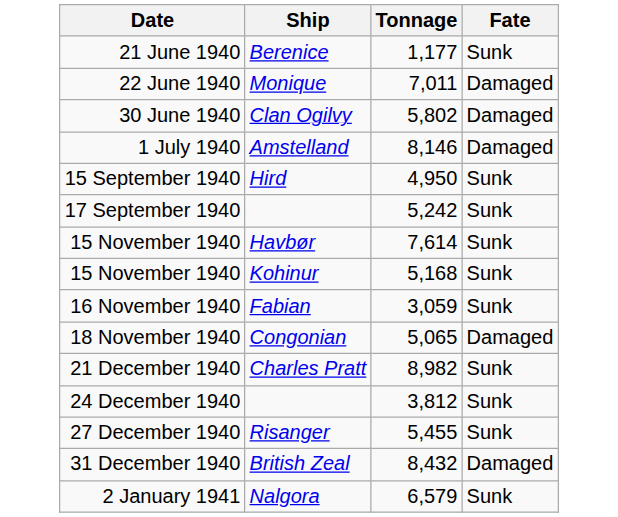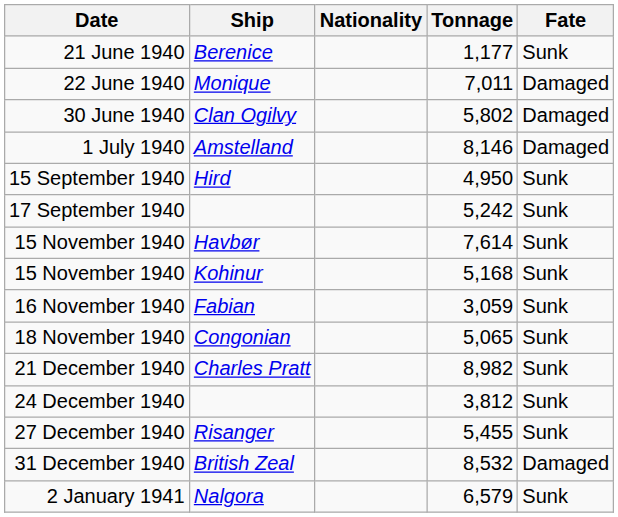+ column: Nationality
18 November 1940 | Fate: Damaged -> Sunk
31 December 1940 | Tonnage: 8,432 -> 8,532
